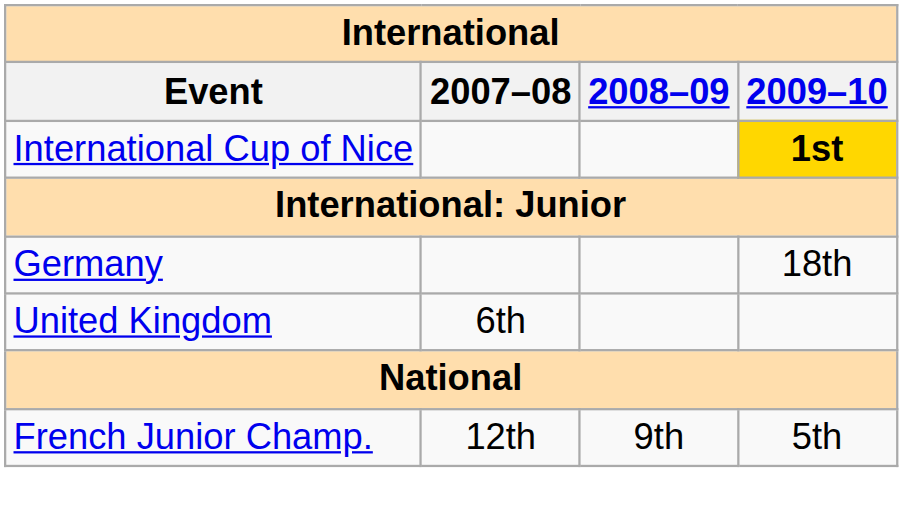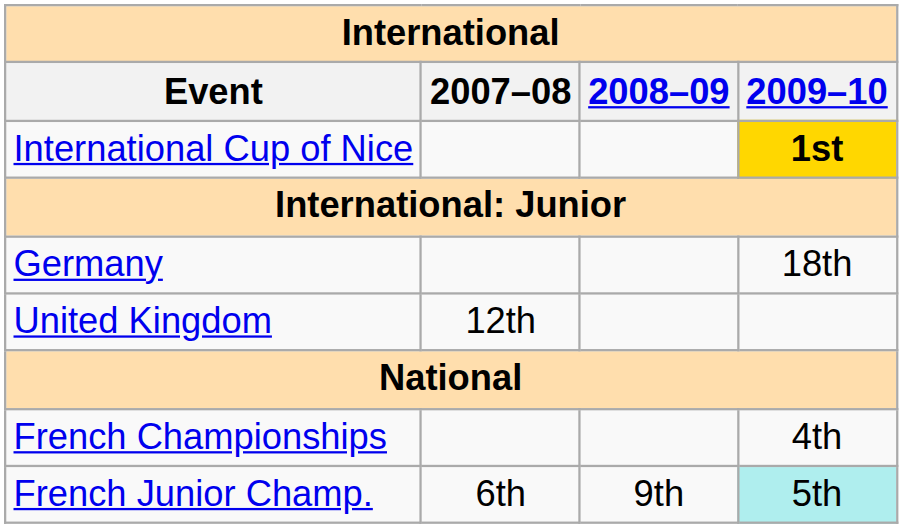United Kingdom | 2007–08: 6th -> 12th
+ row: French Championships | 4th
French Junior Champ. | 2007–08: 12th -> 6th
French Junior Champ. | 2009–10: no background -> paleturquoise background
